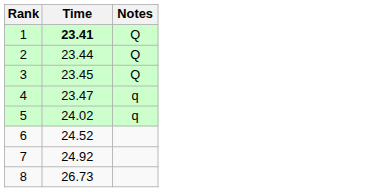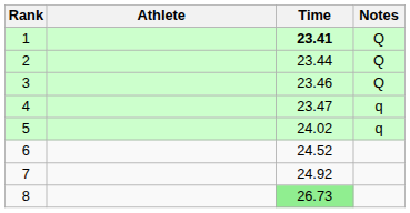+ column: Athlete
3 | Time: 23.45 -> 23.46
8 | Time: no background -> lightgreen background
